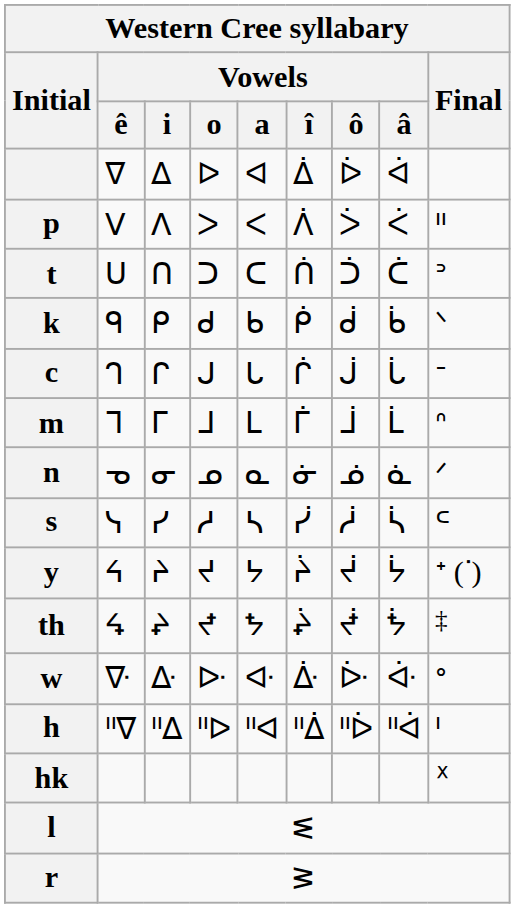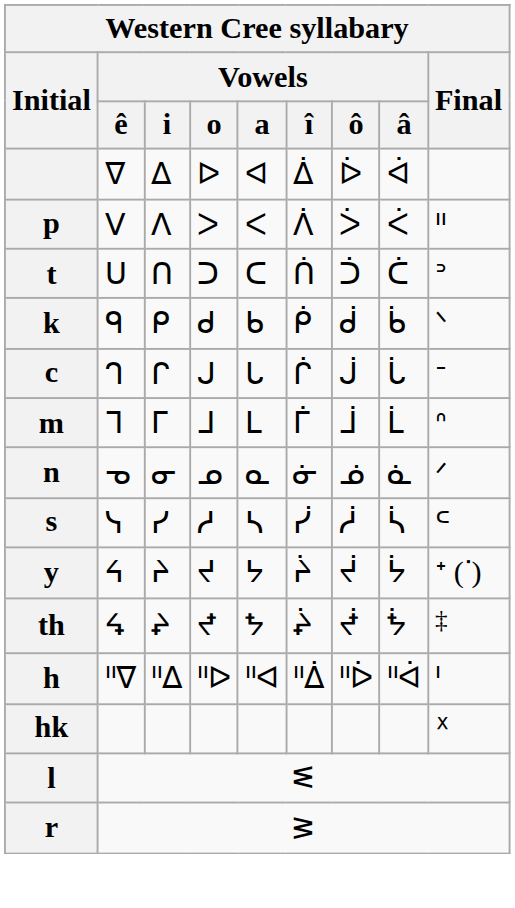- row: w | ᐍ | ᐏ | ᐓ | ᐘ | ᐑ | ᐕ | ᐚ | ᐤ
